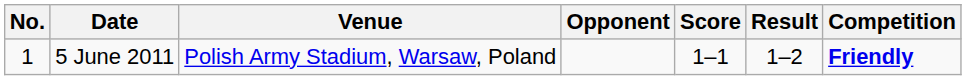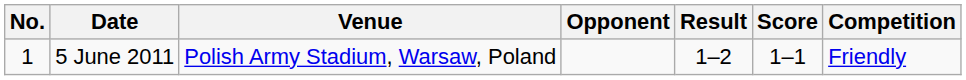columns swapped: Score <-> Result
5 June 2011 | Competition: bold -> normal
